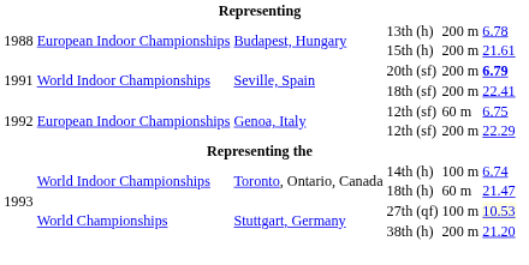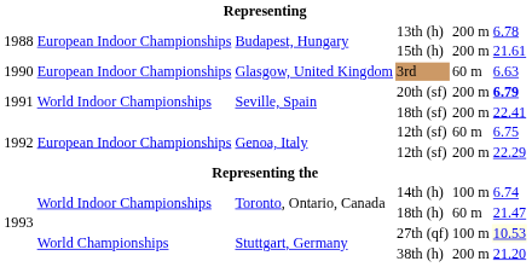+ row: 1990 | European Indoor Championships | Glasgow, United Kingdom | 3rd | 60 m | 6.63
